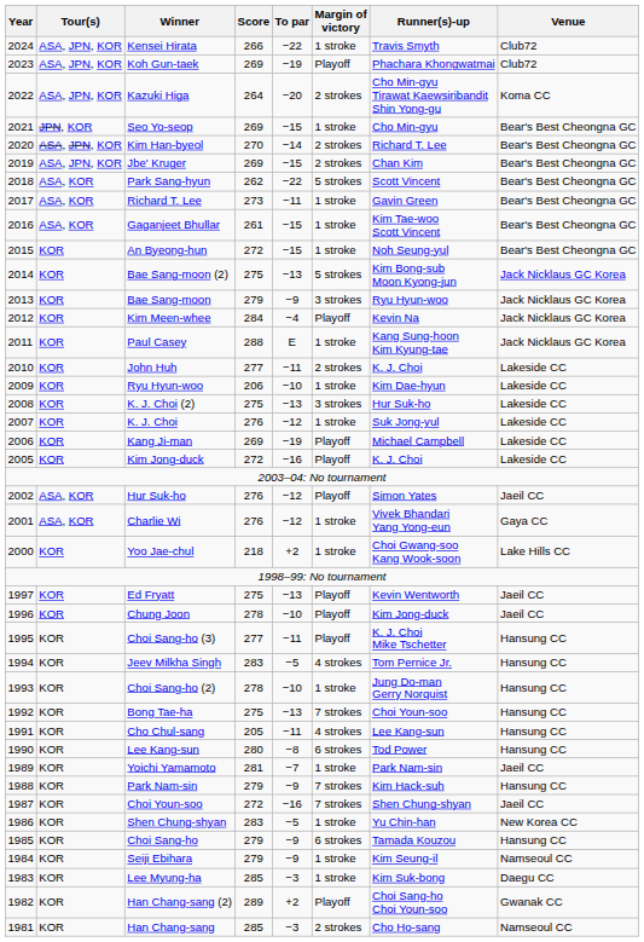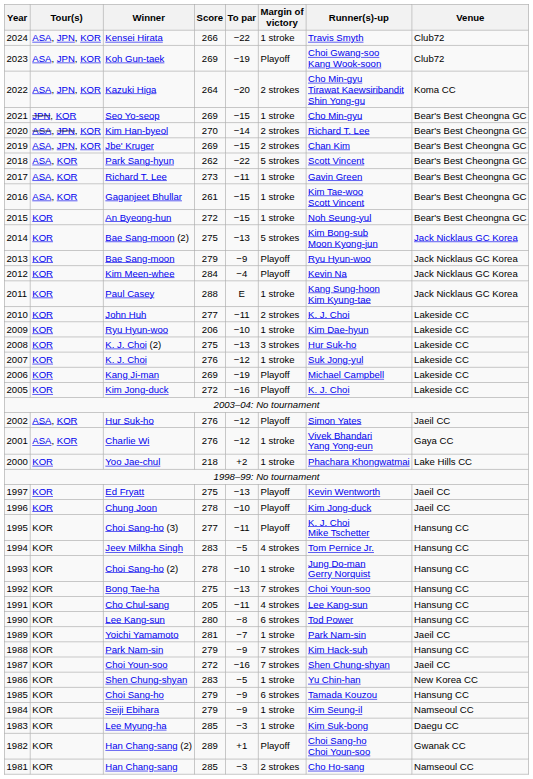Koh Gun-taek | Runner(s)-up: Phachara Khongwatmai -> Choi Gwang-soo Kang Wook-soon
Bae Sang-moon | Margin of victory: 3 strokes -> Playoff
Yoo Jae-chul | Runner(s)-up: Choi Gwang-soo Kang Wook-soon -> Phachara Khongwatmai
Han Chang-sang (2) | To par: +2 -> +1
